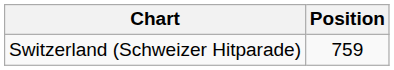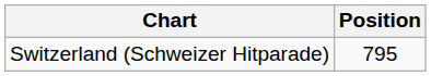Switzerland (Schweizer Hitparade) | Position: 759 -> 795
